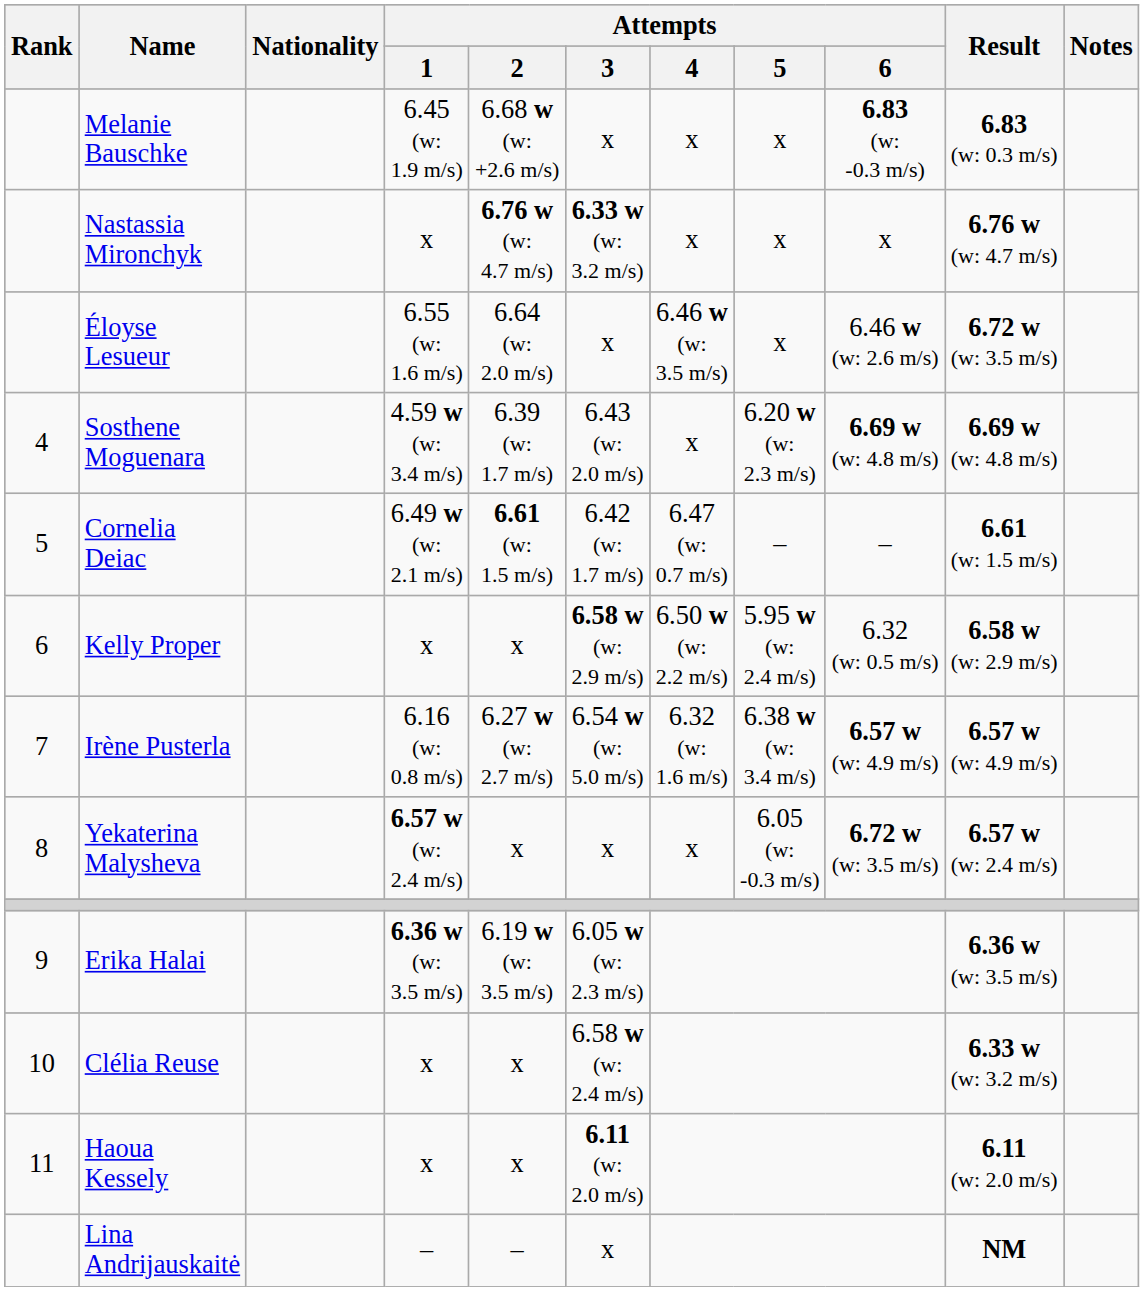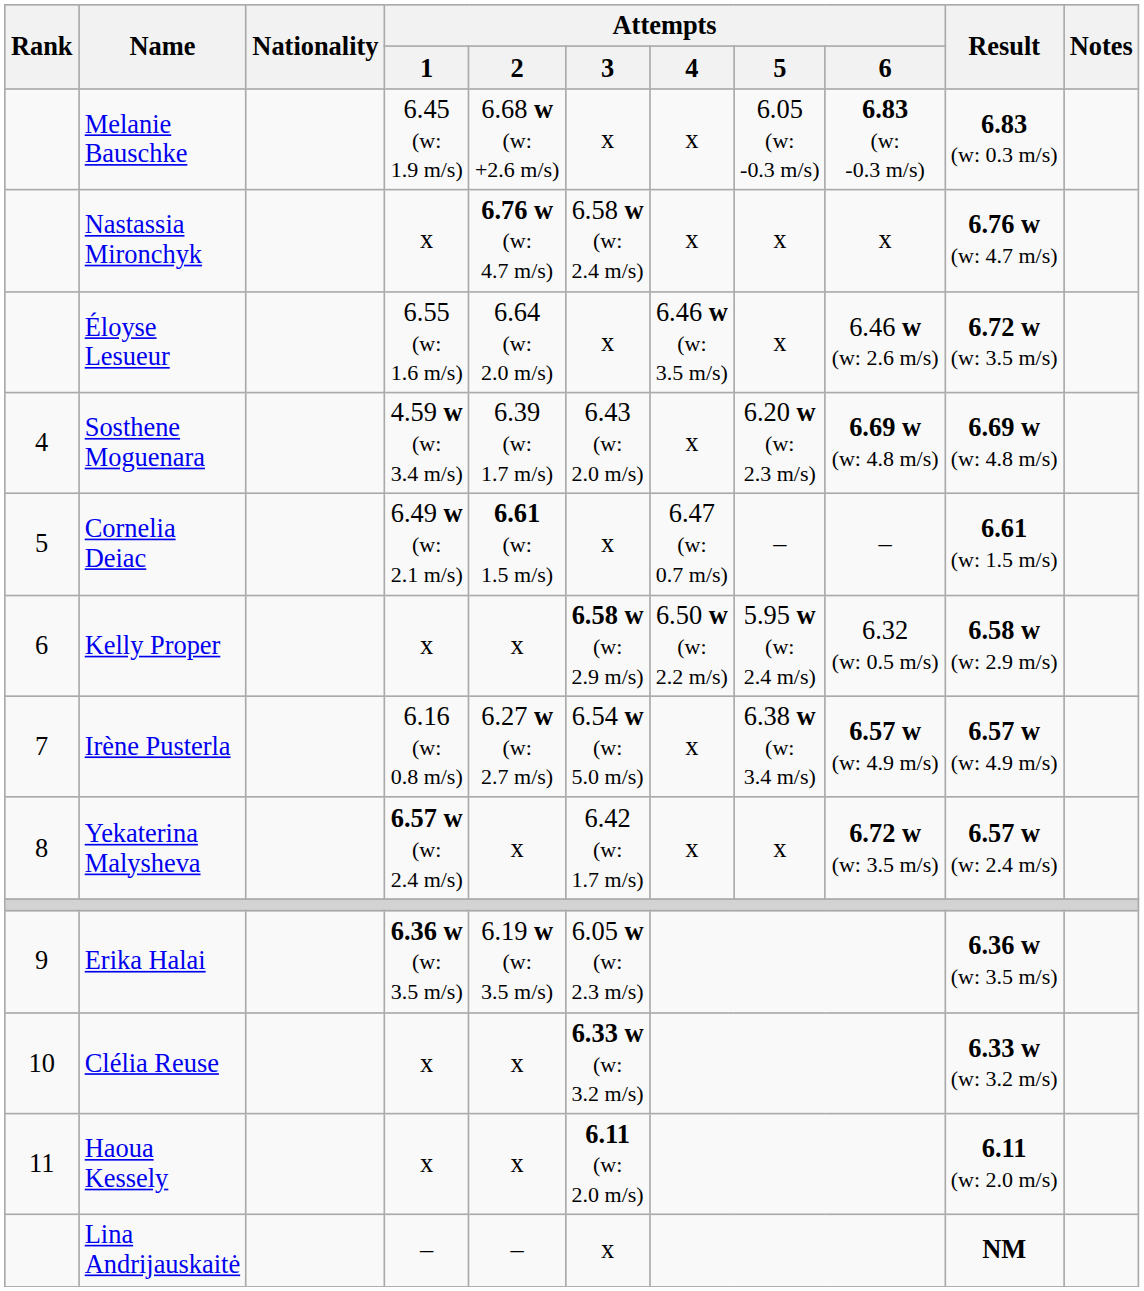Melanie Bauschke | Attempts / 5: x -> 6.05 (w: -0.3 m/s)
Nastassia Mironchyk | Attempts / 3: 6.33 w (w: 3.2 m/s) -> 6.58 w (w: 2.4 m/s)
Cornelia Deiac | Attempts / 3: 6.42 (w: 1.7 m/s) -> x
Irène Pusterla | Attempts / 4: 6.32 (w: 1.6 m/s) -> x
Yekaterina Malysheva | Attempts / 3: x -> 6.42 (w: 1.7 m/s)
Yekaterina Malysheva | Attempts / 5: 6.05 (w: -0.3 m/s) -> x
Clélia Reuse | Attempts / 3: 6.58 w (w: 2.4 m/s) -> 6.33 w (w: 3.2 m/s)
